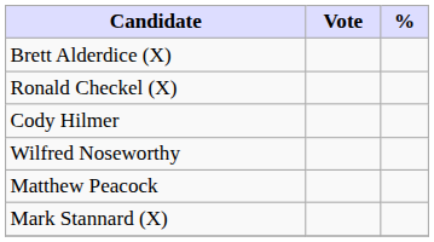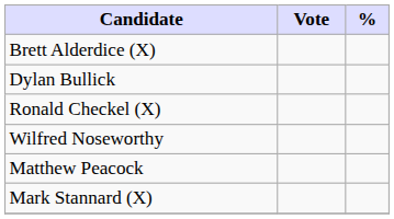+ row: Dylan Bullick
- row: Cody Hilmer
